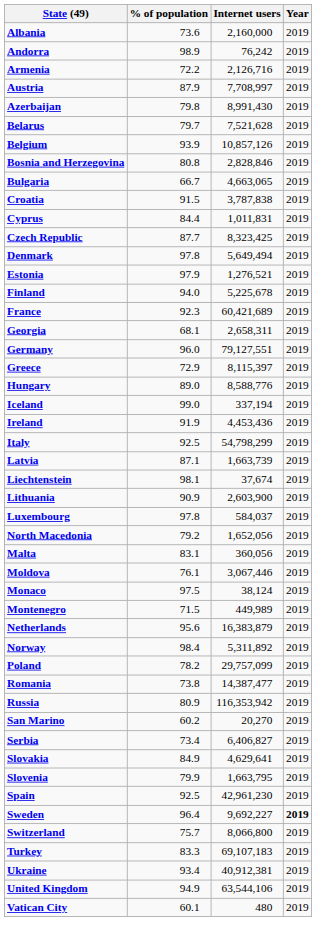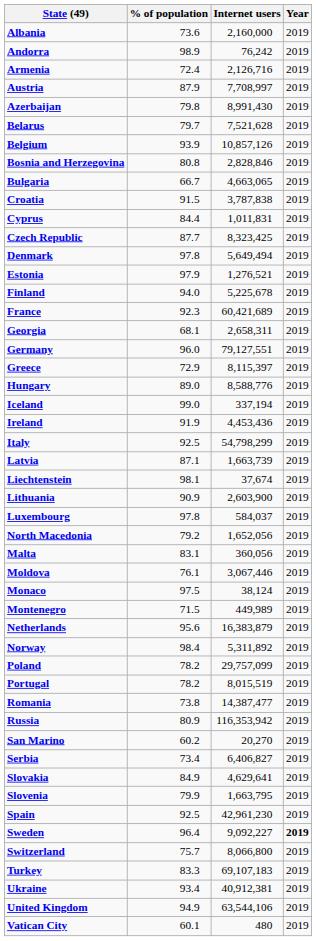Armenia | % of population: 72.2 -> 72.4
+ row: Portugal | 78.2 | 8,015,519 | 2019
Sweden | Internet users: 9,692,227 -> 9,092,227
